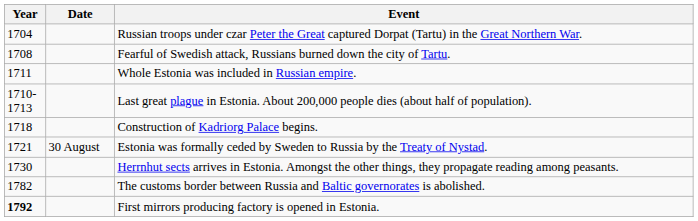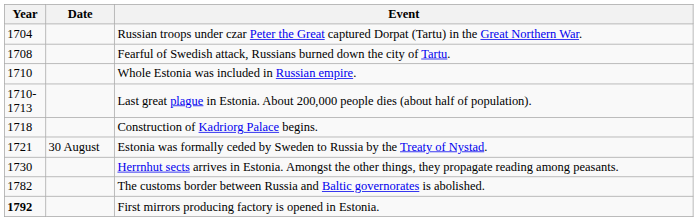Whole Estonia was included in Russian empire. | Year: 1711 -> 1710
